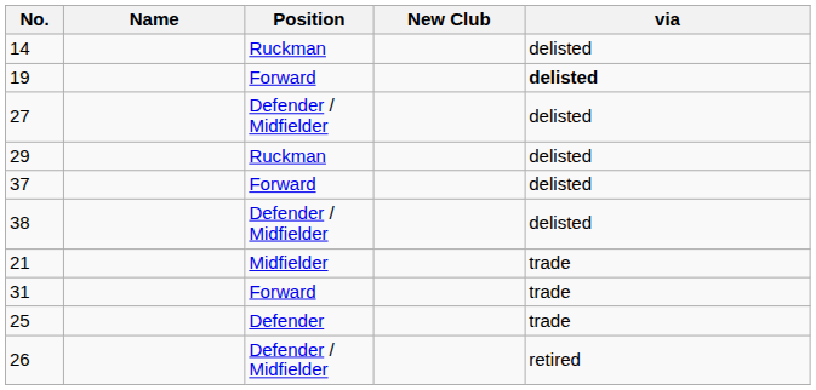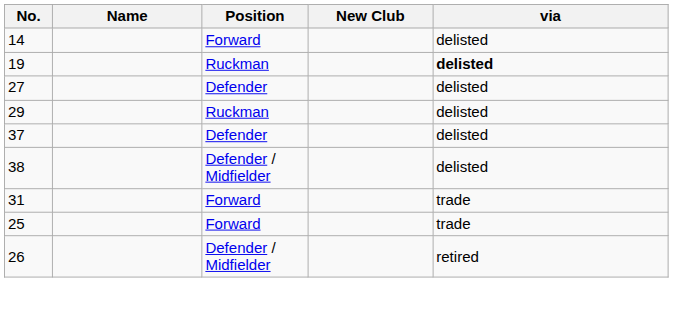14 | Position: Ruckman -> Forward
19 | Position: Forward -> Ruckman
27 | Position: Defender / Midfielder -> Defender
37 | Position: Forward -> Defender
- row: 21 | Midfielder | trade
25 | Position: Defender -> Forward
